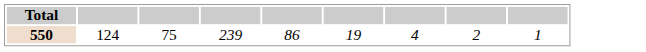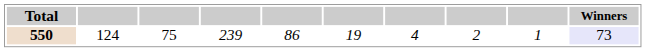+ column: Winners | 73
